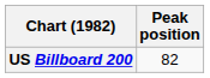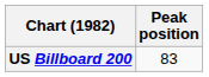US Billboard 200 | Peak position: 82 -> 83
